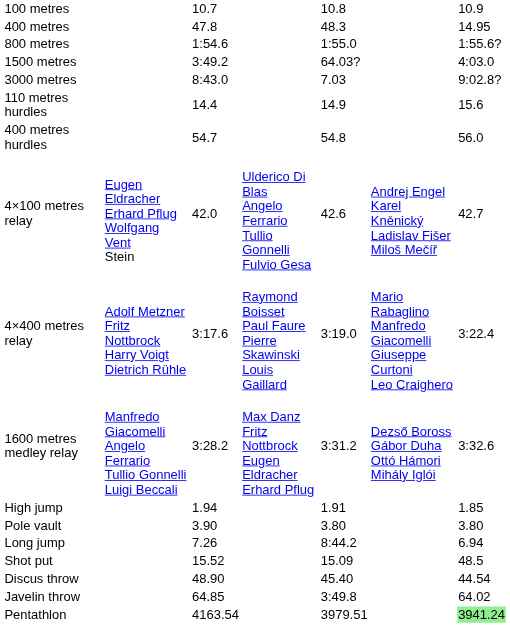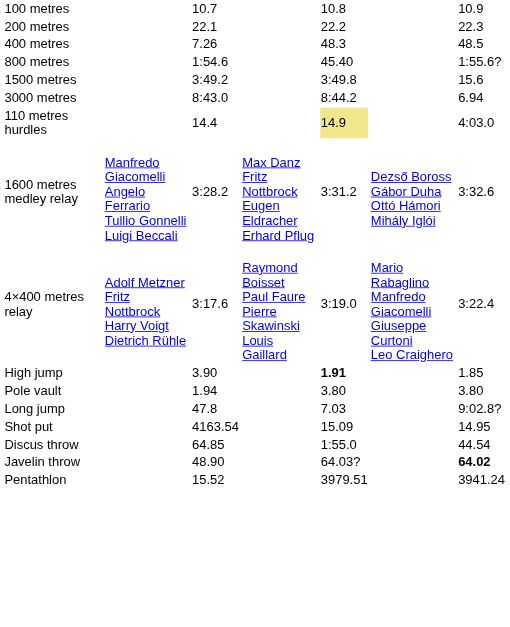+ row: 200 metres | 22.1 | 22.2 | 22.3
400 metres | column 3: 47.8 -> 7.26
400 metres | column 7: 14.95 -> 48.5
800 metres | column 5: 1:55.0 -> 45.40
1500 metres | column 5: 64.03? -> 3:49.8
1500 metres | column 7: 4:03.0 -> 15.6
3000 metres | column 5: 7.03 -> 8:44.2
3000 metres | column 7: 9:02.8? -> 6.94
110 metres hurdles | column 5: no background -> khaki background
110 metres hurdles | column 7: 15.6 -> 4:03.0
- row: 400 metres hurdles | 54.7 | 54.8 | 56.0
- row: 4×100 metres relay | Eugen Eldracher Erhard Pflug Wolfgang Vent Stein | 42.0 | Ulderico Di Blas Angelo Ferrario Tullio Gonnelli Fulvio Gesa | 42.6 | Andrej Engel Karel Kněnický Ladislav Fišer Miloš Mečíř | 42.7
rows swapped: 4×400 metres relay <-> 1600 metres medley relay
High jump | column 3: 1.94 -> 3.90
High jump | column 5: normal -> bold
Pole vault | column 3: 3.90 -> 1.94
Long jump | column 3: 7.26 -> 47.8
Long jump | column 5: 8:44.2 -> 7.03
Long jump | column 7: 6.94 -> 9:02.8?
Shot put | column 3: 15.52 -> 4163.54
Shot put | column 7: 48.5 -> 14.95
Discus throw | column 3: 48.90 -> 64.85
Discus throw | column 5: 45.40 -> 1:55.0
Javelin throw | column 3: 64.85 -> 48.90
Javelin throw | column 5: 3:49.8 -> 64.03?
Javelin throw | column 7: normal -> bold
Pentathlon | column 3: 4163.54 -> 15.52
Pentathlon | column 7: lightgreen background -> no background
